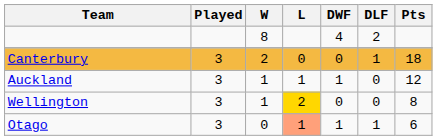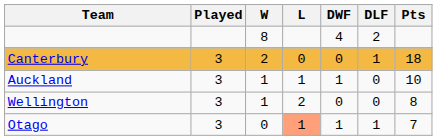Auckland | Pts: 12 -> 10
Wellington | L: gold background -> no background
Otago | Pts: 6 -> 7
